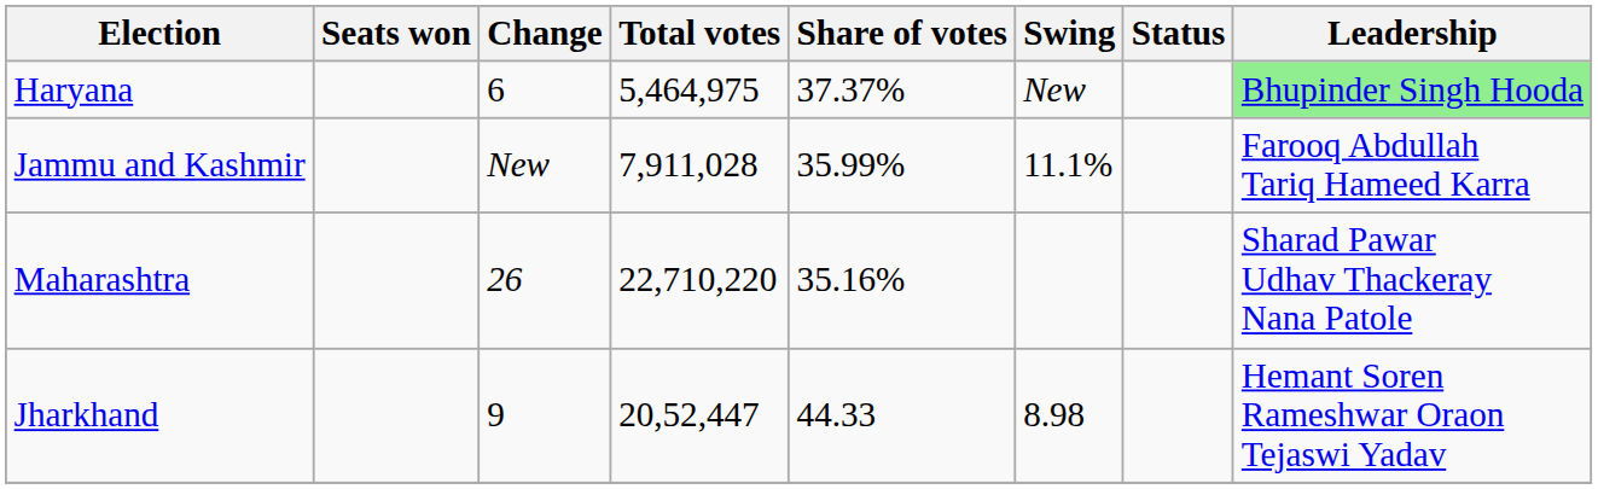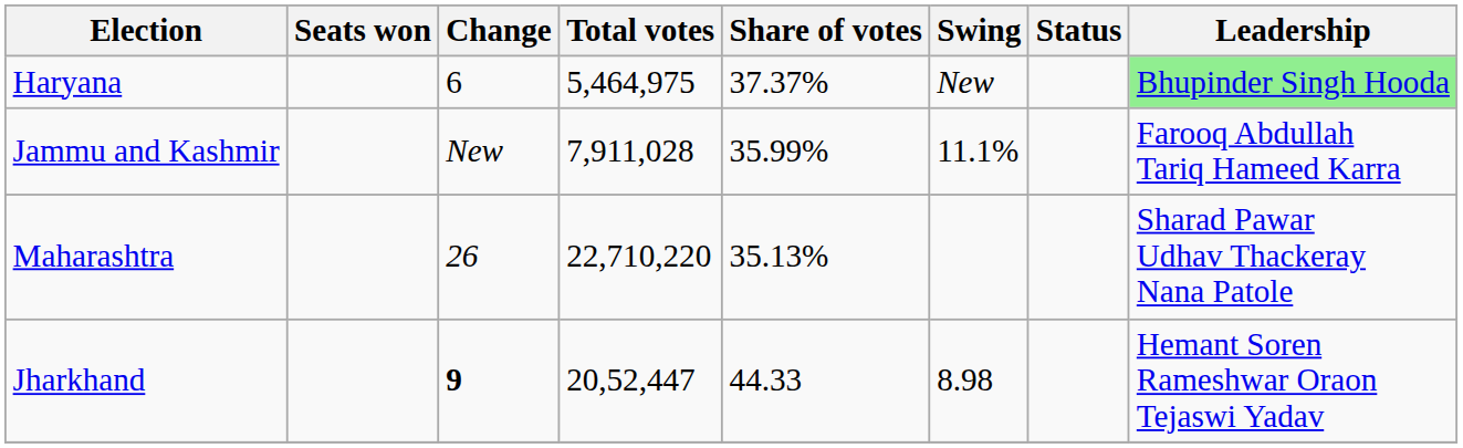Maharashtra | Share of votes: 35.16% -> 35.13%
Jharkhand | Change: normal -> bold
